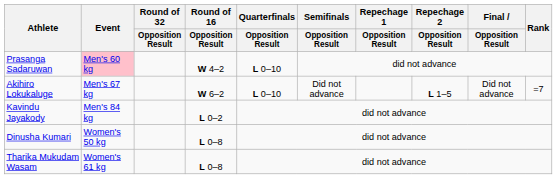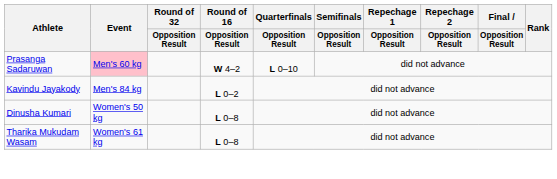- row: Akihiro Lokukaluge | Men's 67 kg | W 6–2 | L 0–10 | Did not advance | L 1–5 | Did not advance | =7
